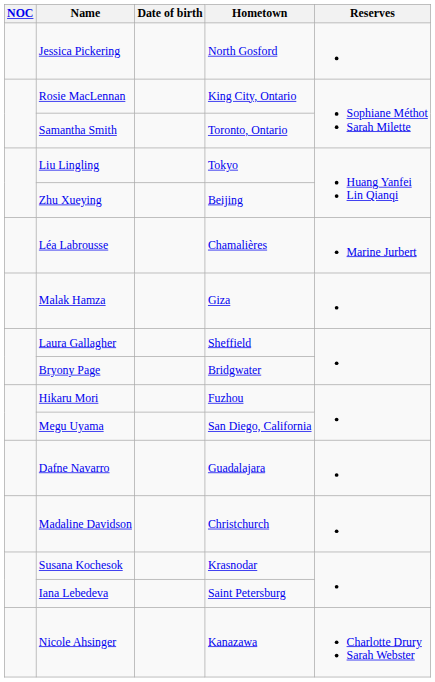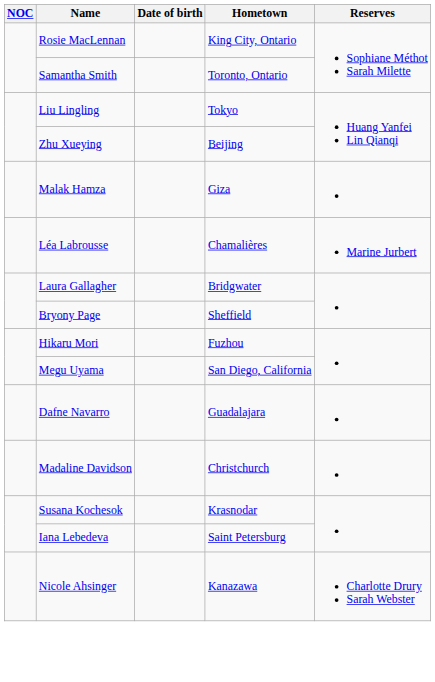- row: Jessica Pickering | North Gosford
rows swapped: Malak Hamza <-> Léa Labrousse
Laura Gallagher | Hometown: Sheffield -> Bridgwater
Bryony Page | Hometown: Bridgwater -> Sheffield
